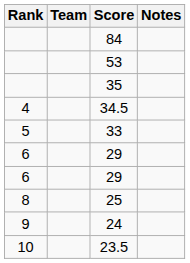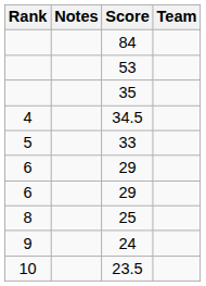columns swapped: Team <-> Notes
